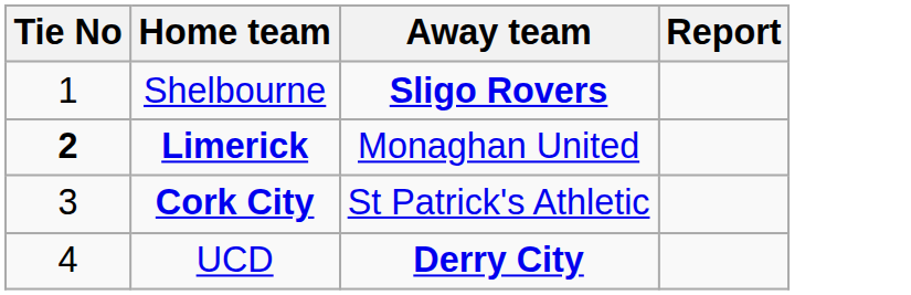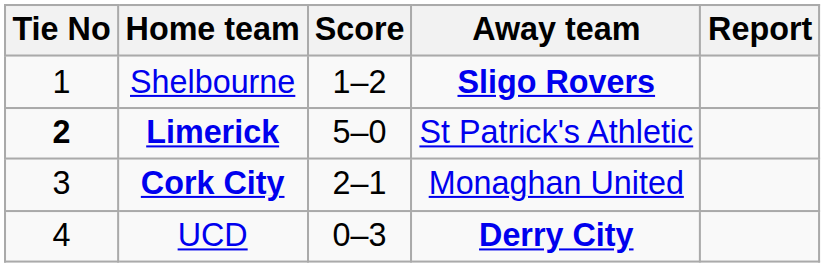+ column: Score | 1–2 | 5–0 | 2–1 | 0–3
Limerick | Away team: Monaghan United -> St Patrick's Athletic
Cork City | Away team: St Patrick's Athletic -> Monaghan United
